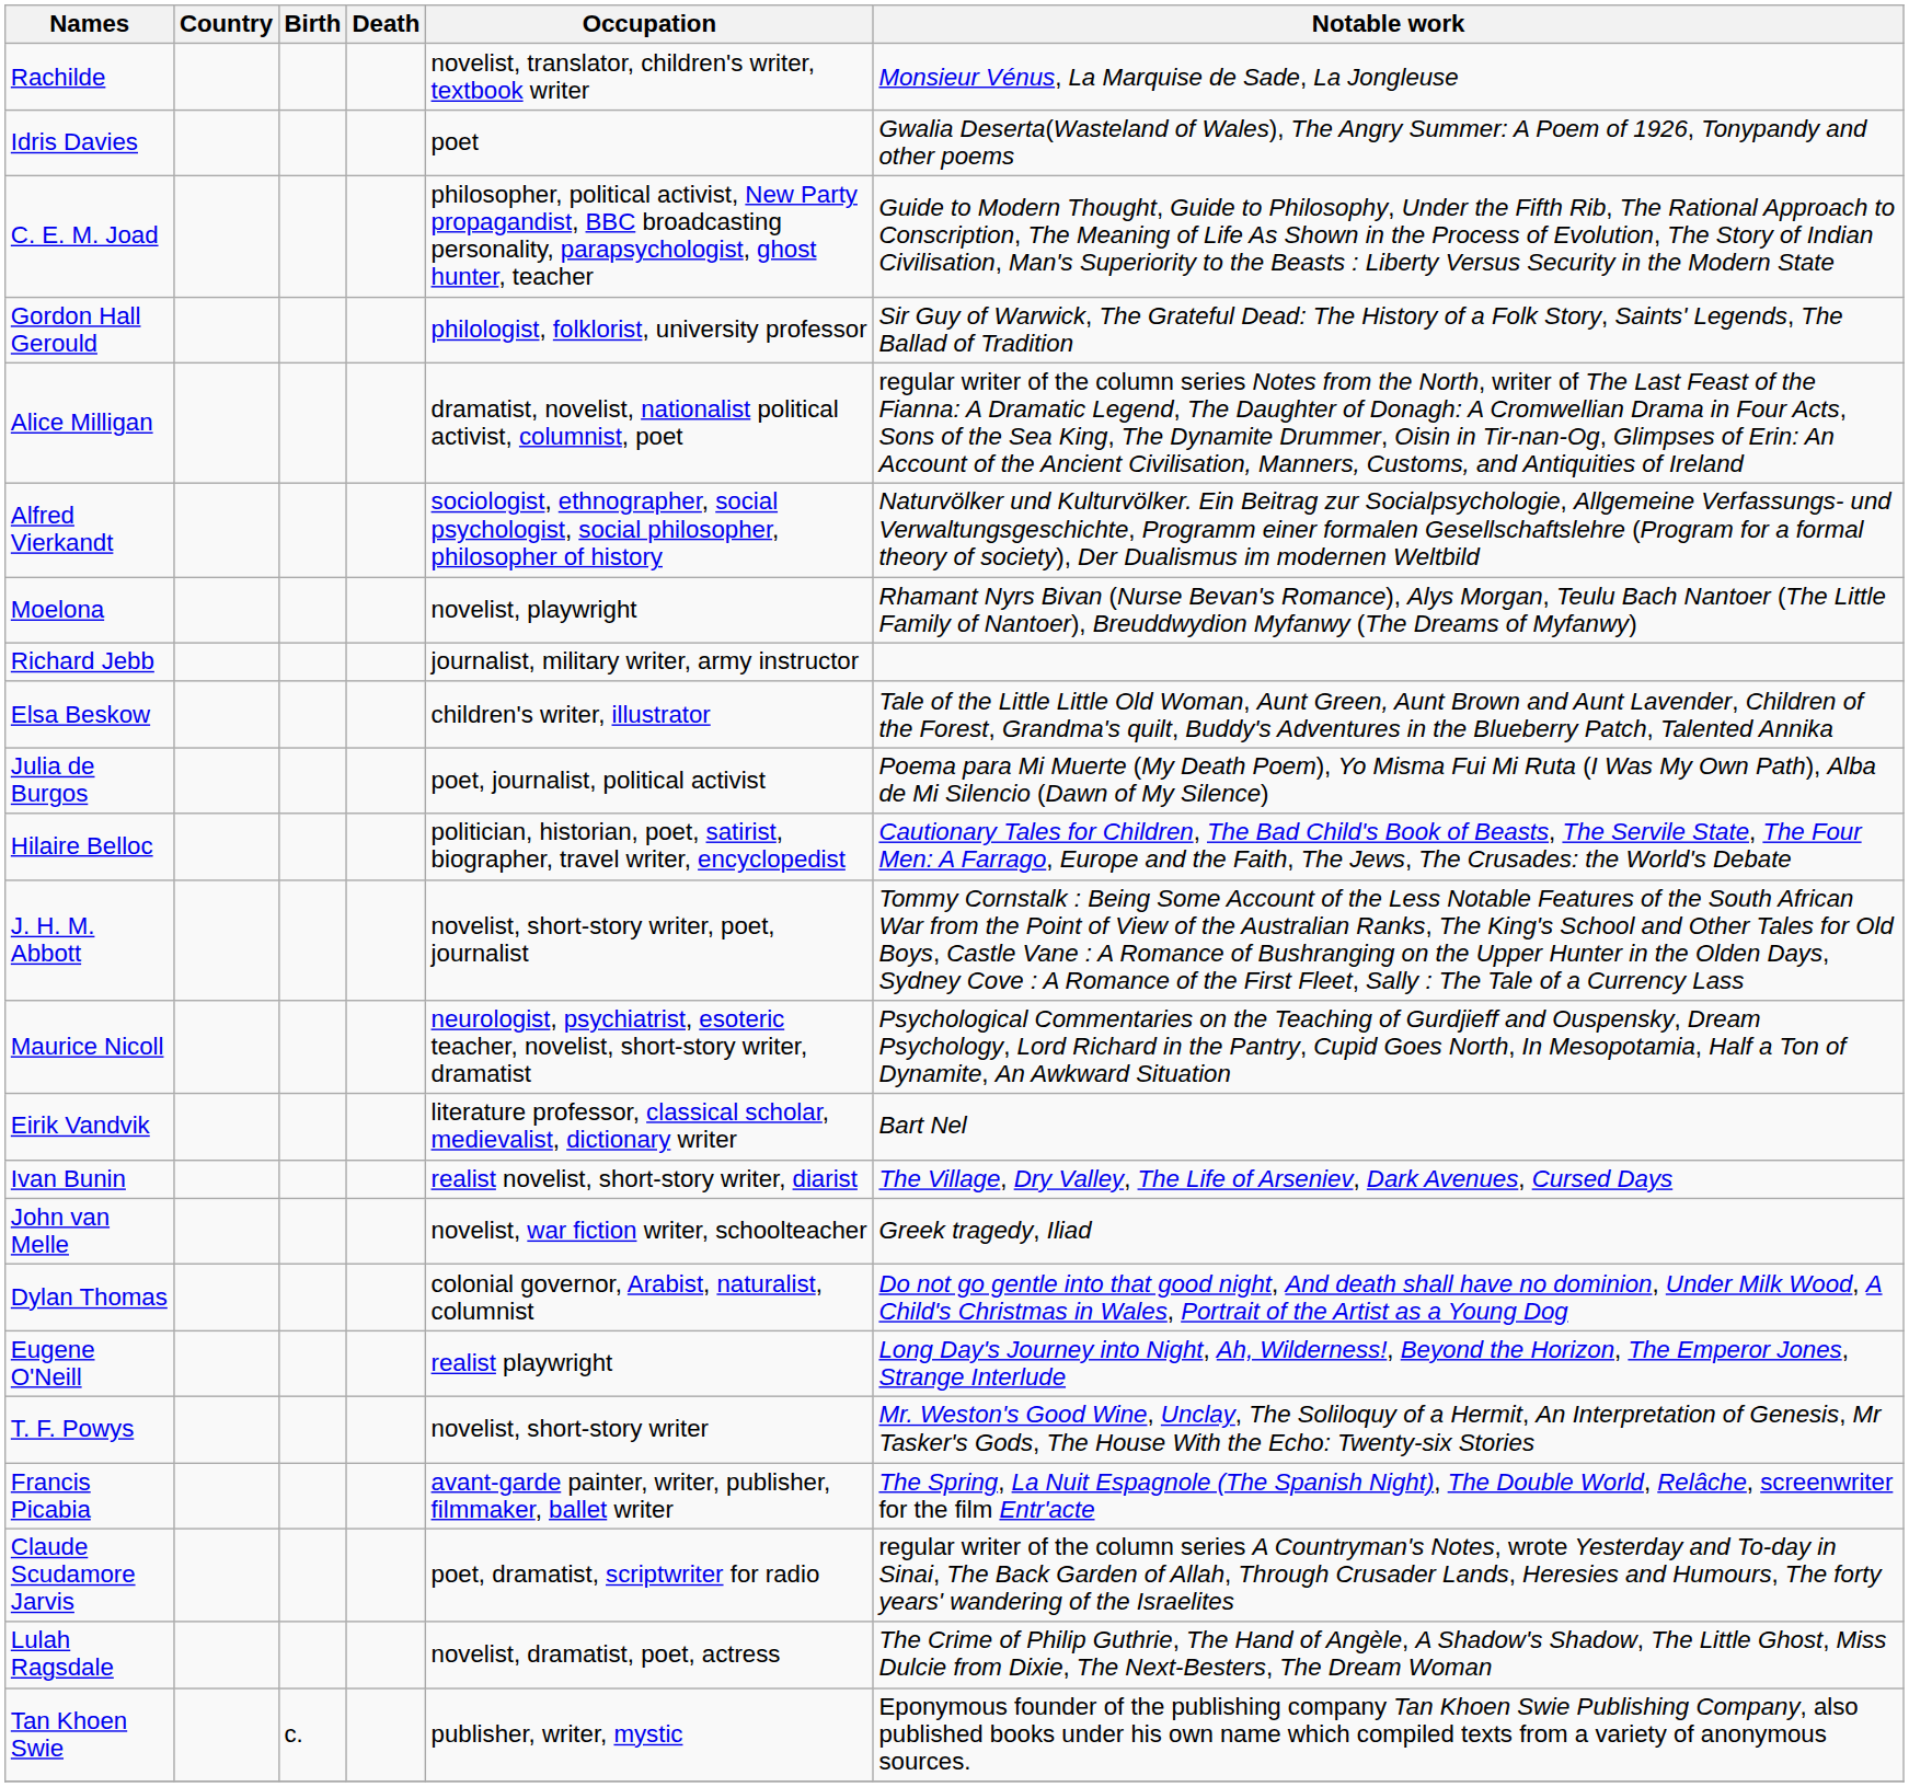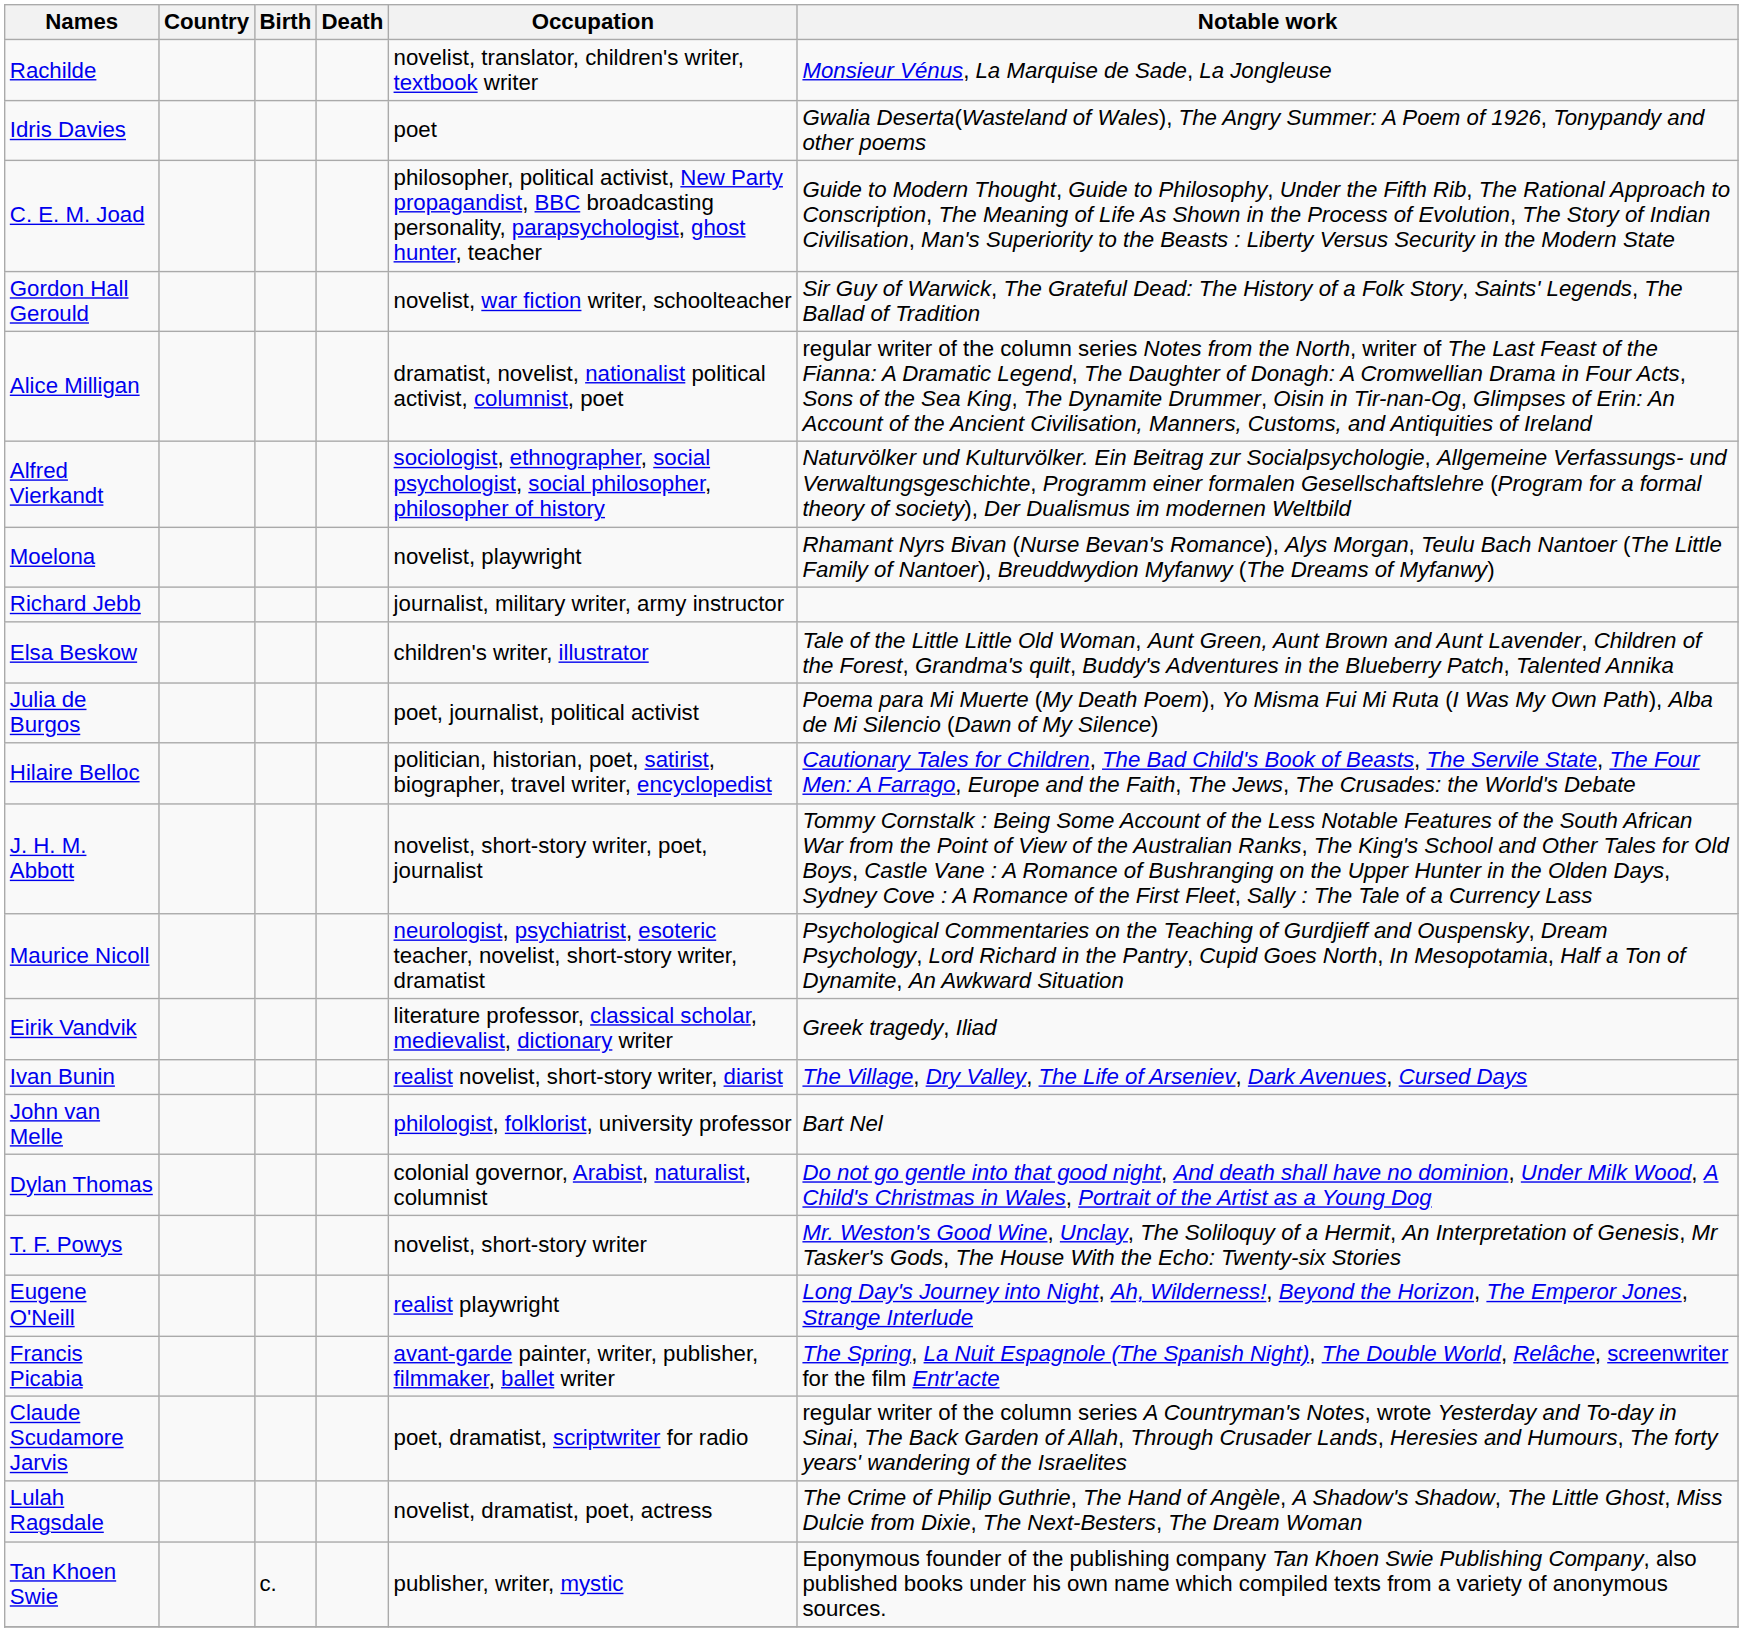Gordon Hall Gerould | Occupation: philologist, folklorist, university professor -> novelist, war fiction writer, schoolteacher
Eirik Vandvik | Notable work: Bart Nel -> Greek tragedy, Iliad
John van Melle | Occupation: novelist, war fiction writer, schoolteacher -> philologist, folklorist, university professor
John van Melle | Notable work: Greek tragedy, Iliad -> Bart Nel
rows swapped: Eugene O'Neill <-> T. F. Powys
